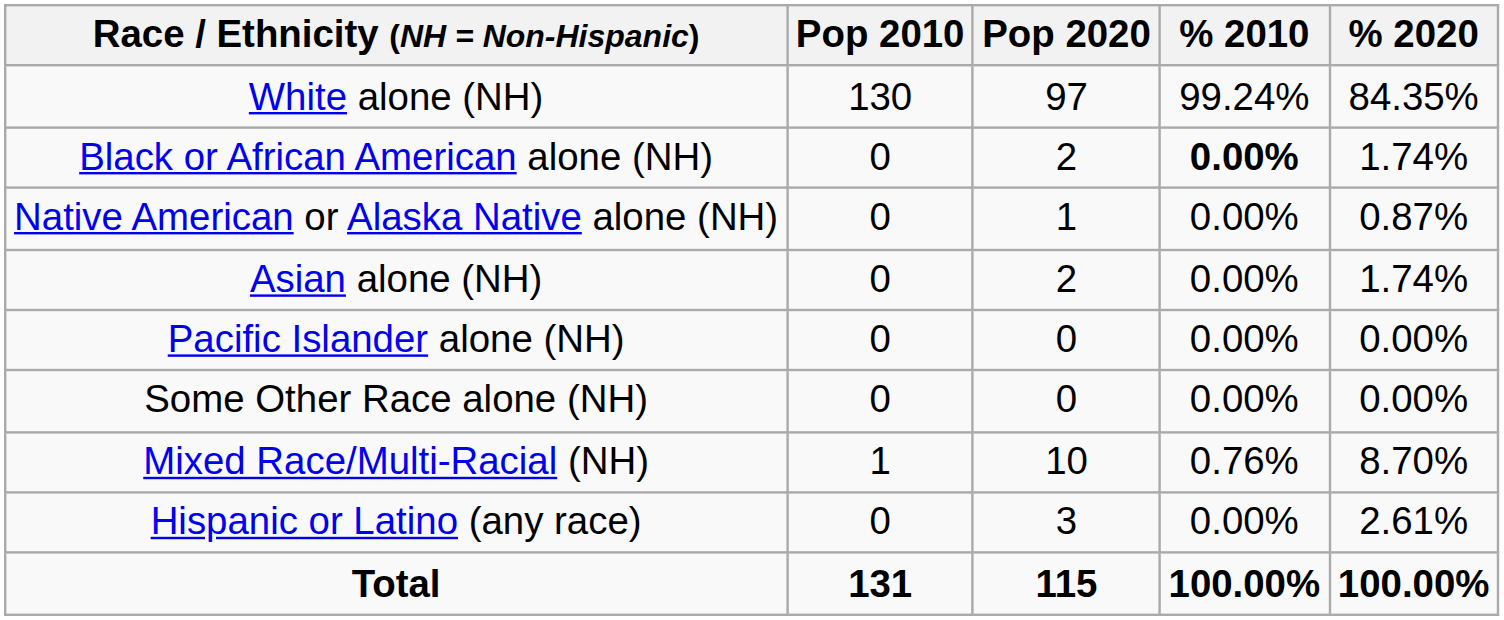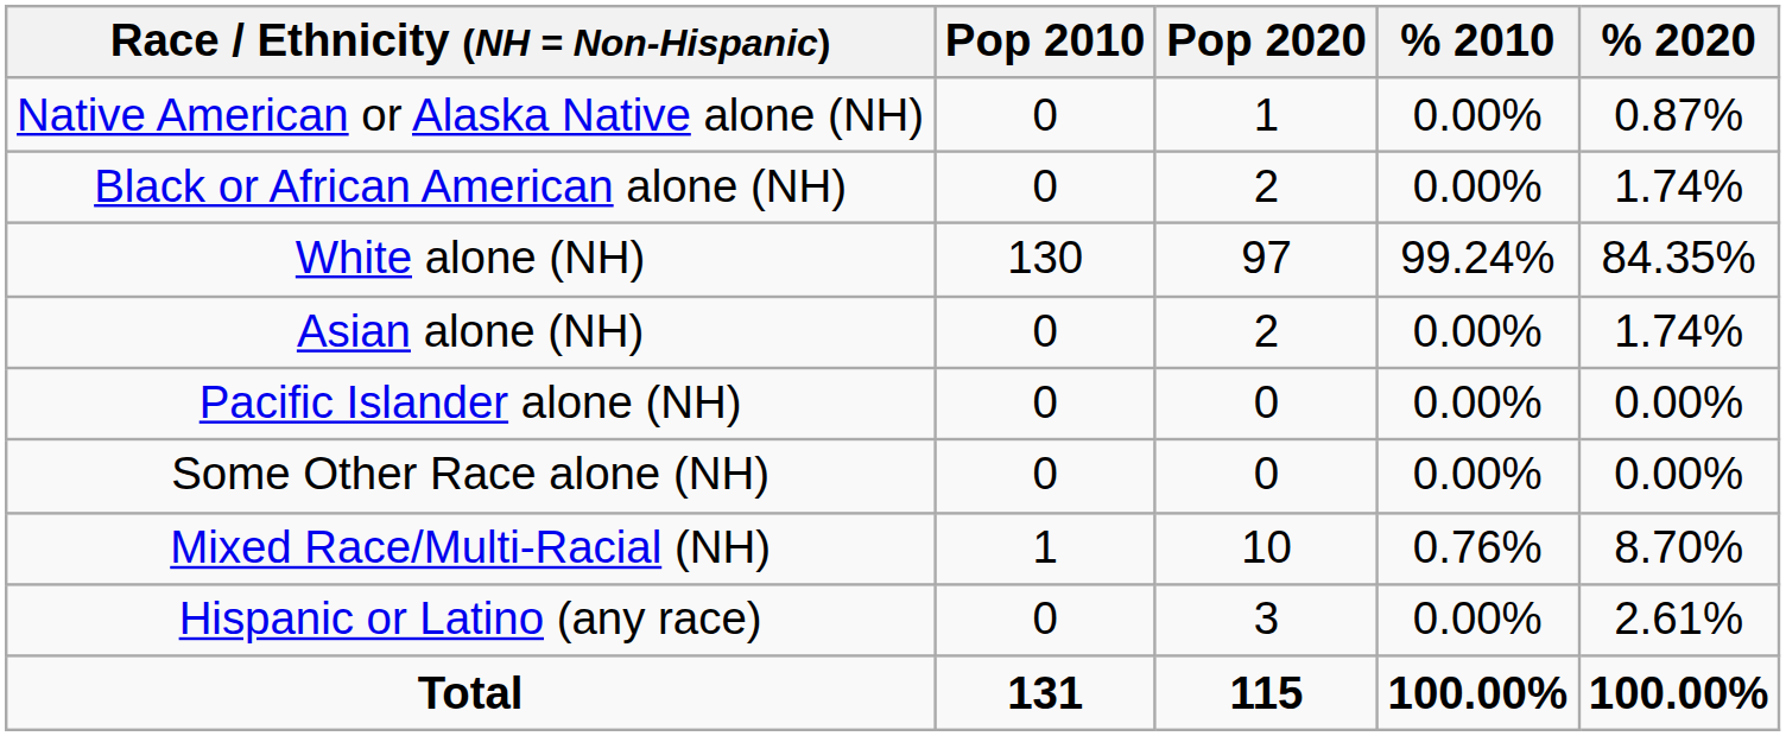rows swapped: White alone (NH) <-> Native American or Alaska Native alone (NH)
Black or African American alone (NH) | % 2010: bold -> normal
